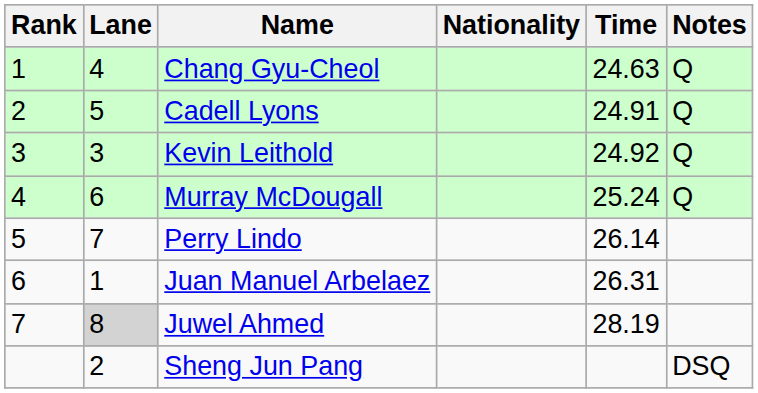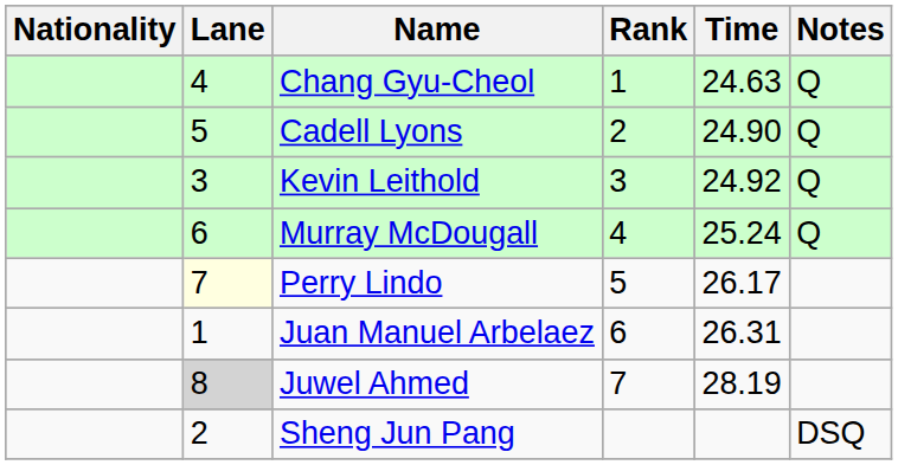columns swapped: Rank <-> Nationality
Cadell Lyons | Time: 24.91 -> 24.90
Perry Lindo | Lane: no background -> lightyellow background
Perry Lindo | Time: 26.14 -> 26.17
